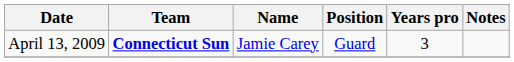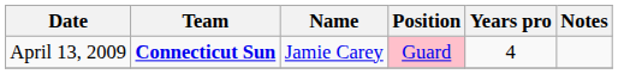April 13, 2009 | Position: no background -> pink background
April 13, 2009 | Years pro: 3 -> 4
